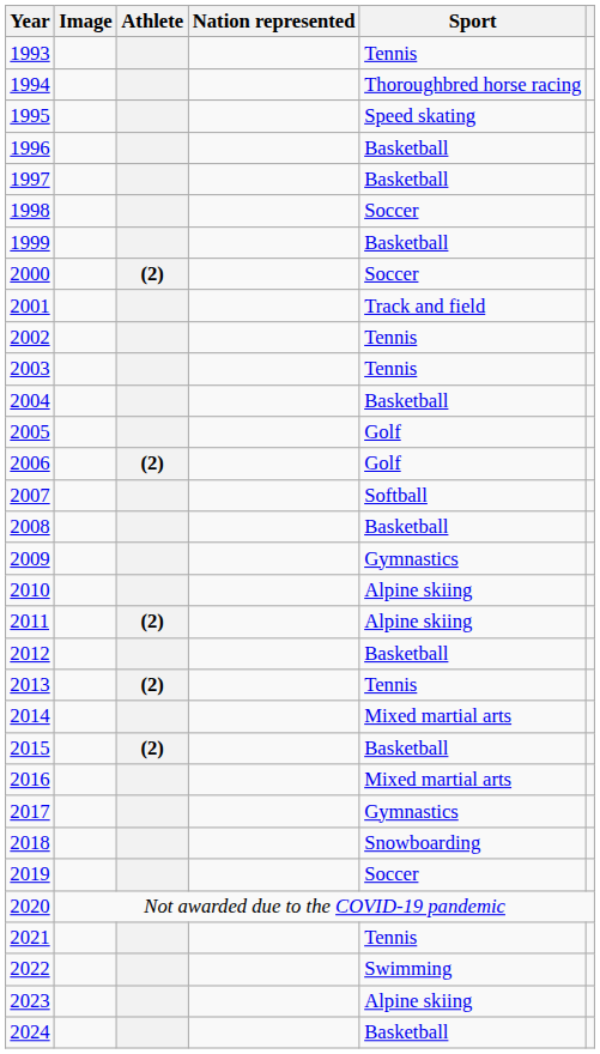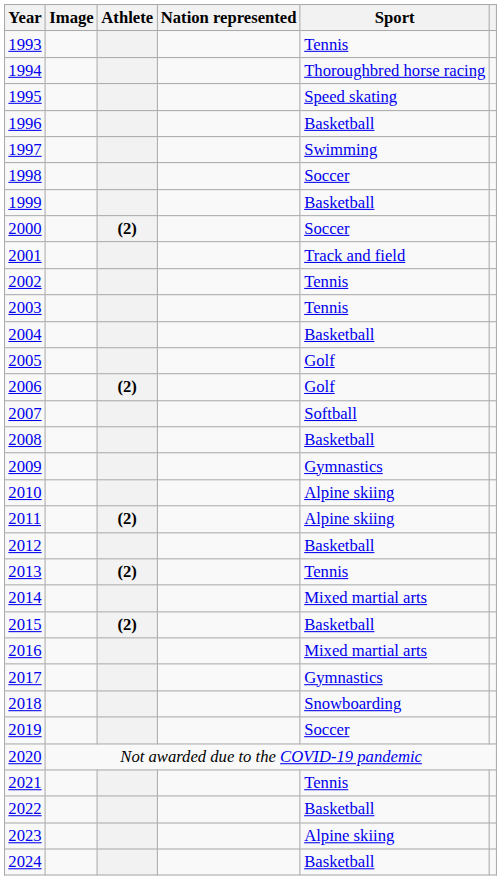1997 | Sport: Basketball -> Swimming
2022 | Sport: Swimming -> Basketball
